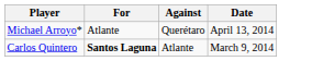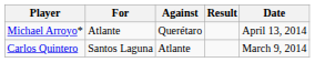+ column: Result
Carlos Quintero | For: bold -> normal
